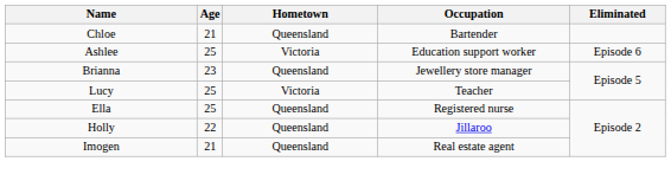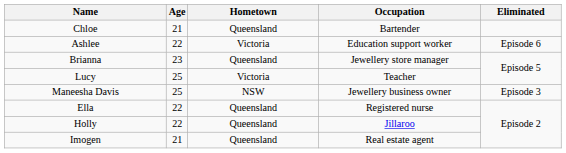Ashlee | Age: 25 -> 22
+ row: Maneesha Davis | 25 | NSW | Jewellery business owner | Episode 3
Ella | Age: 25 -> 22
